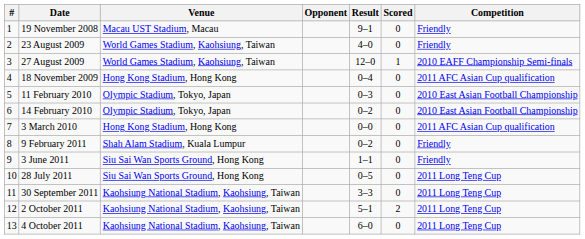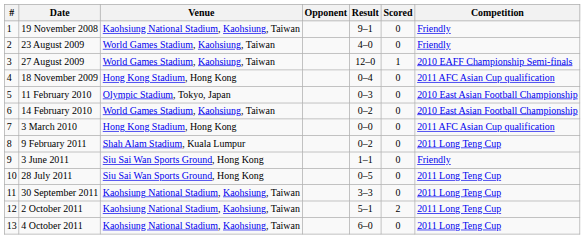19 November 2008 | Venue: Macau UST Stadium, Macau -> Kaohsiung National Stadium, Kaohsiung, Taiwan
14 February 2010 | Venue: Olympic Stadium, Tokyo, Japan -> World Games Stadium, Kaohsiung, Taiwan
9 February 2011 | Competition: Friendly -> 2011 Long Teng Cup
